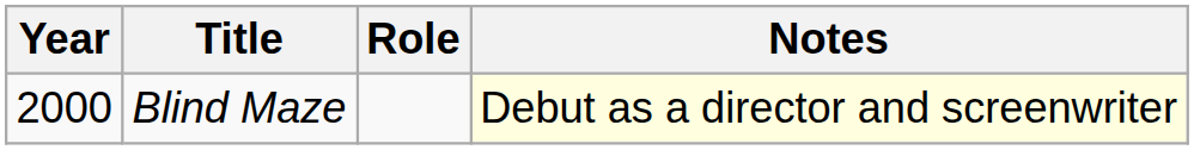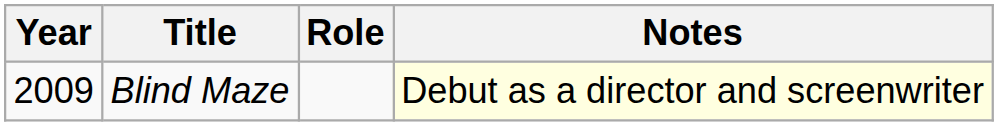Blind Maze | Year: 2000 -> 2009
